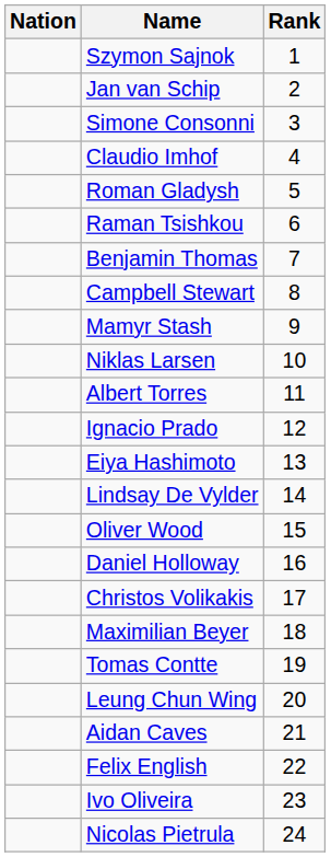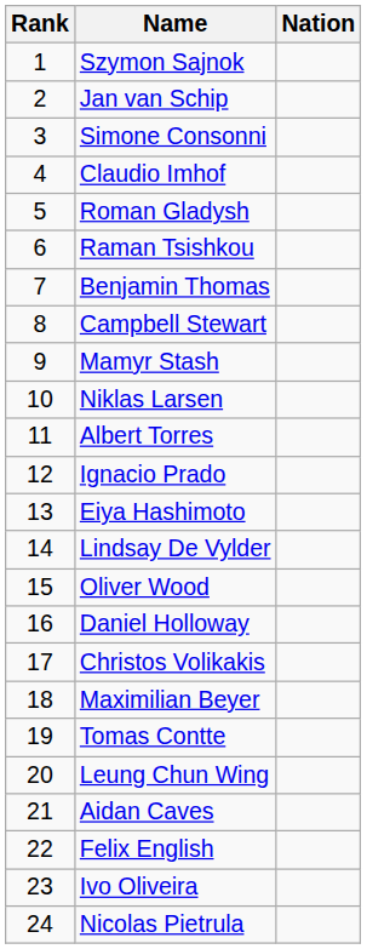columns swapped: Rank <-> Nation
